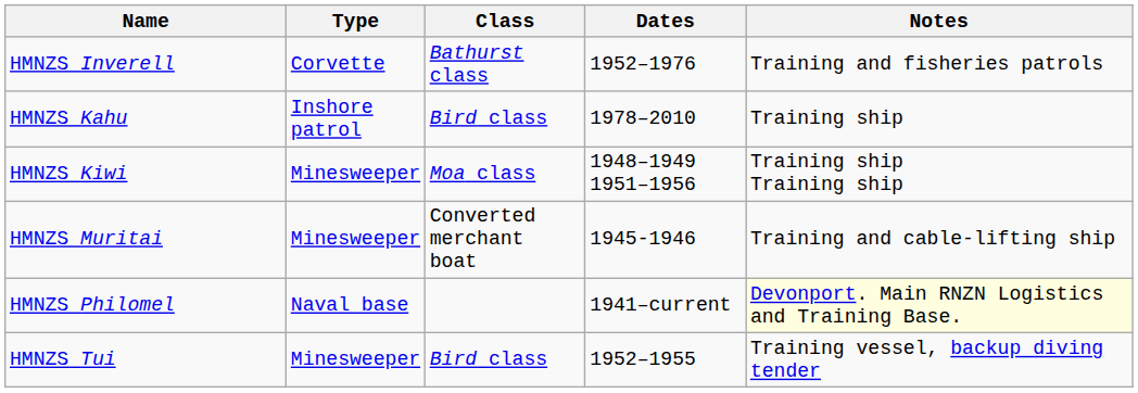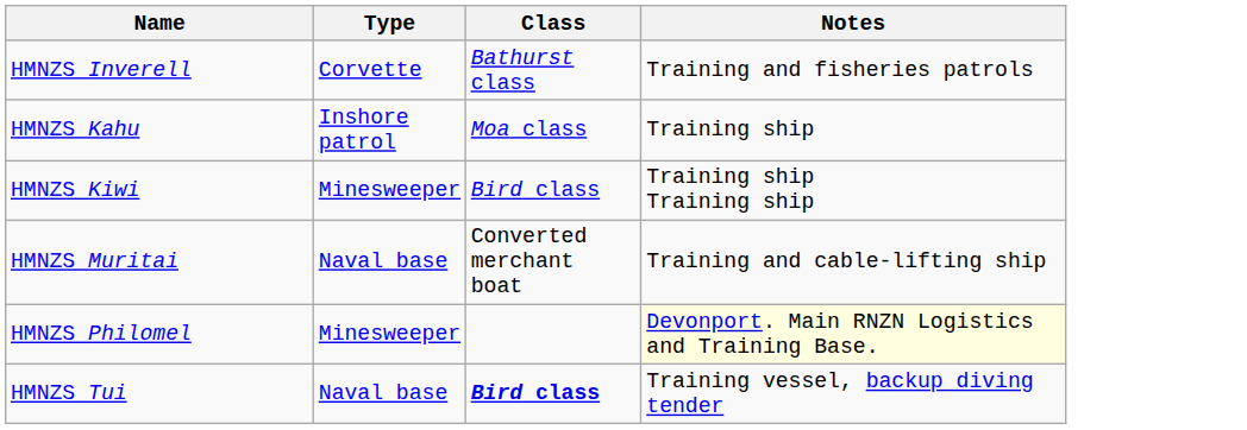- column: Dates | 1952–1976 | 1978–2010 | 1948–1949 1951–1956 | 1945-1946 | 1941–current | 1952–1955
HMNZS Kahu | Class: Bird class -> Moa class
HMNZS Kiwi | Class: Moa class -> Bird class
HMNZS Muritai | Type: Minesweeper -> Naval base
HMNZS Philomel | Type: Naval base -> Minesweeper
HMNZS Tui | Type: Minesweeper -> Naval base
HMNZS Tui | Class: normal -> bold
